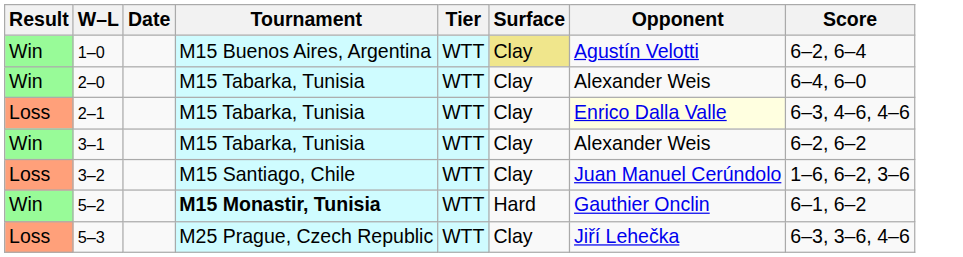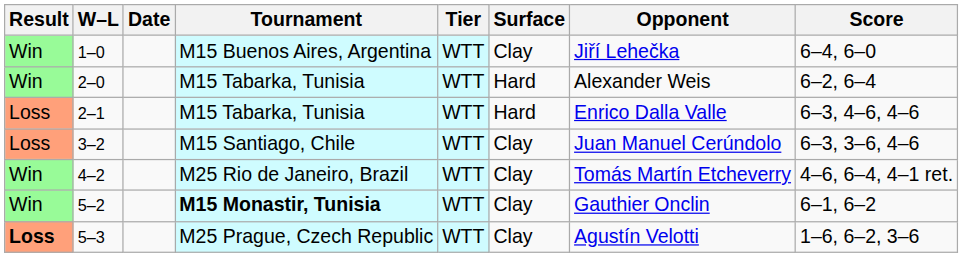1–0 | Surface: khaki background -> no background
1–0 | Opponent: Agustín Velotti -> Jiří Lehečka
1–0 | Score: 6–2, 6–4 -> 6–4, 6–0
2–0 | Surface: Clay -> Hard
2–0 | Score: 6–4, 6–0 -> 6–2, 6–4
2–1 | Surface: Clay -> Hard
2–1 | Opponent: lightyellow background -> no background
- row: Win | 3–1 | M15 Tabarka, Tunisia | WTT | Clay | Alexander Weis | 6–2, 6–2
3–2 | Score: 1–6, 6–2, 3–6 -> 6–3, 3–6, 4–6
+ row: Win | 4–2 | M25 Rio de Janeiro, Brazil | WTT | Clay | Tomás Martín Etcheverry | 4–6, 6–4, 4–1 ret.
5–2 | Surface: Hard -> Clay
5–3 | Result: normal -> bold
5–3 | Opponent: Jiří Lehečka -> Agustín Velotti
5–3 | Score: 6–3, 3–6, 4–6 -> 1–6, 6–2, 3–6
